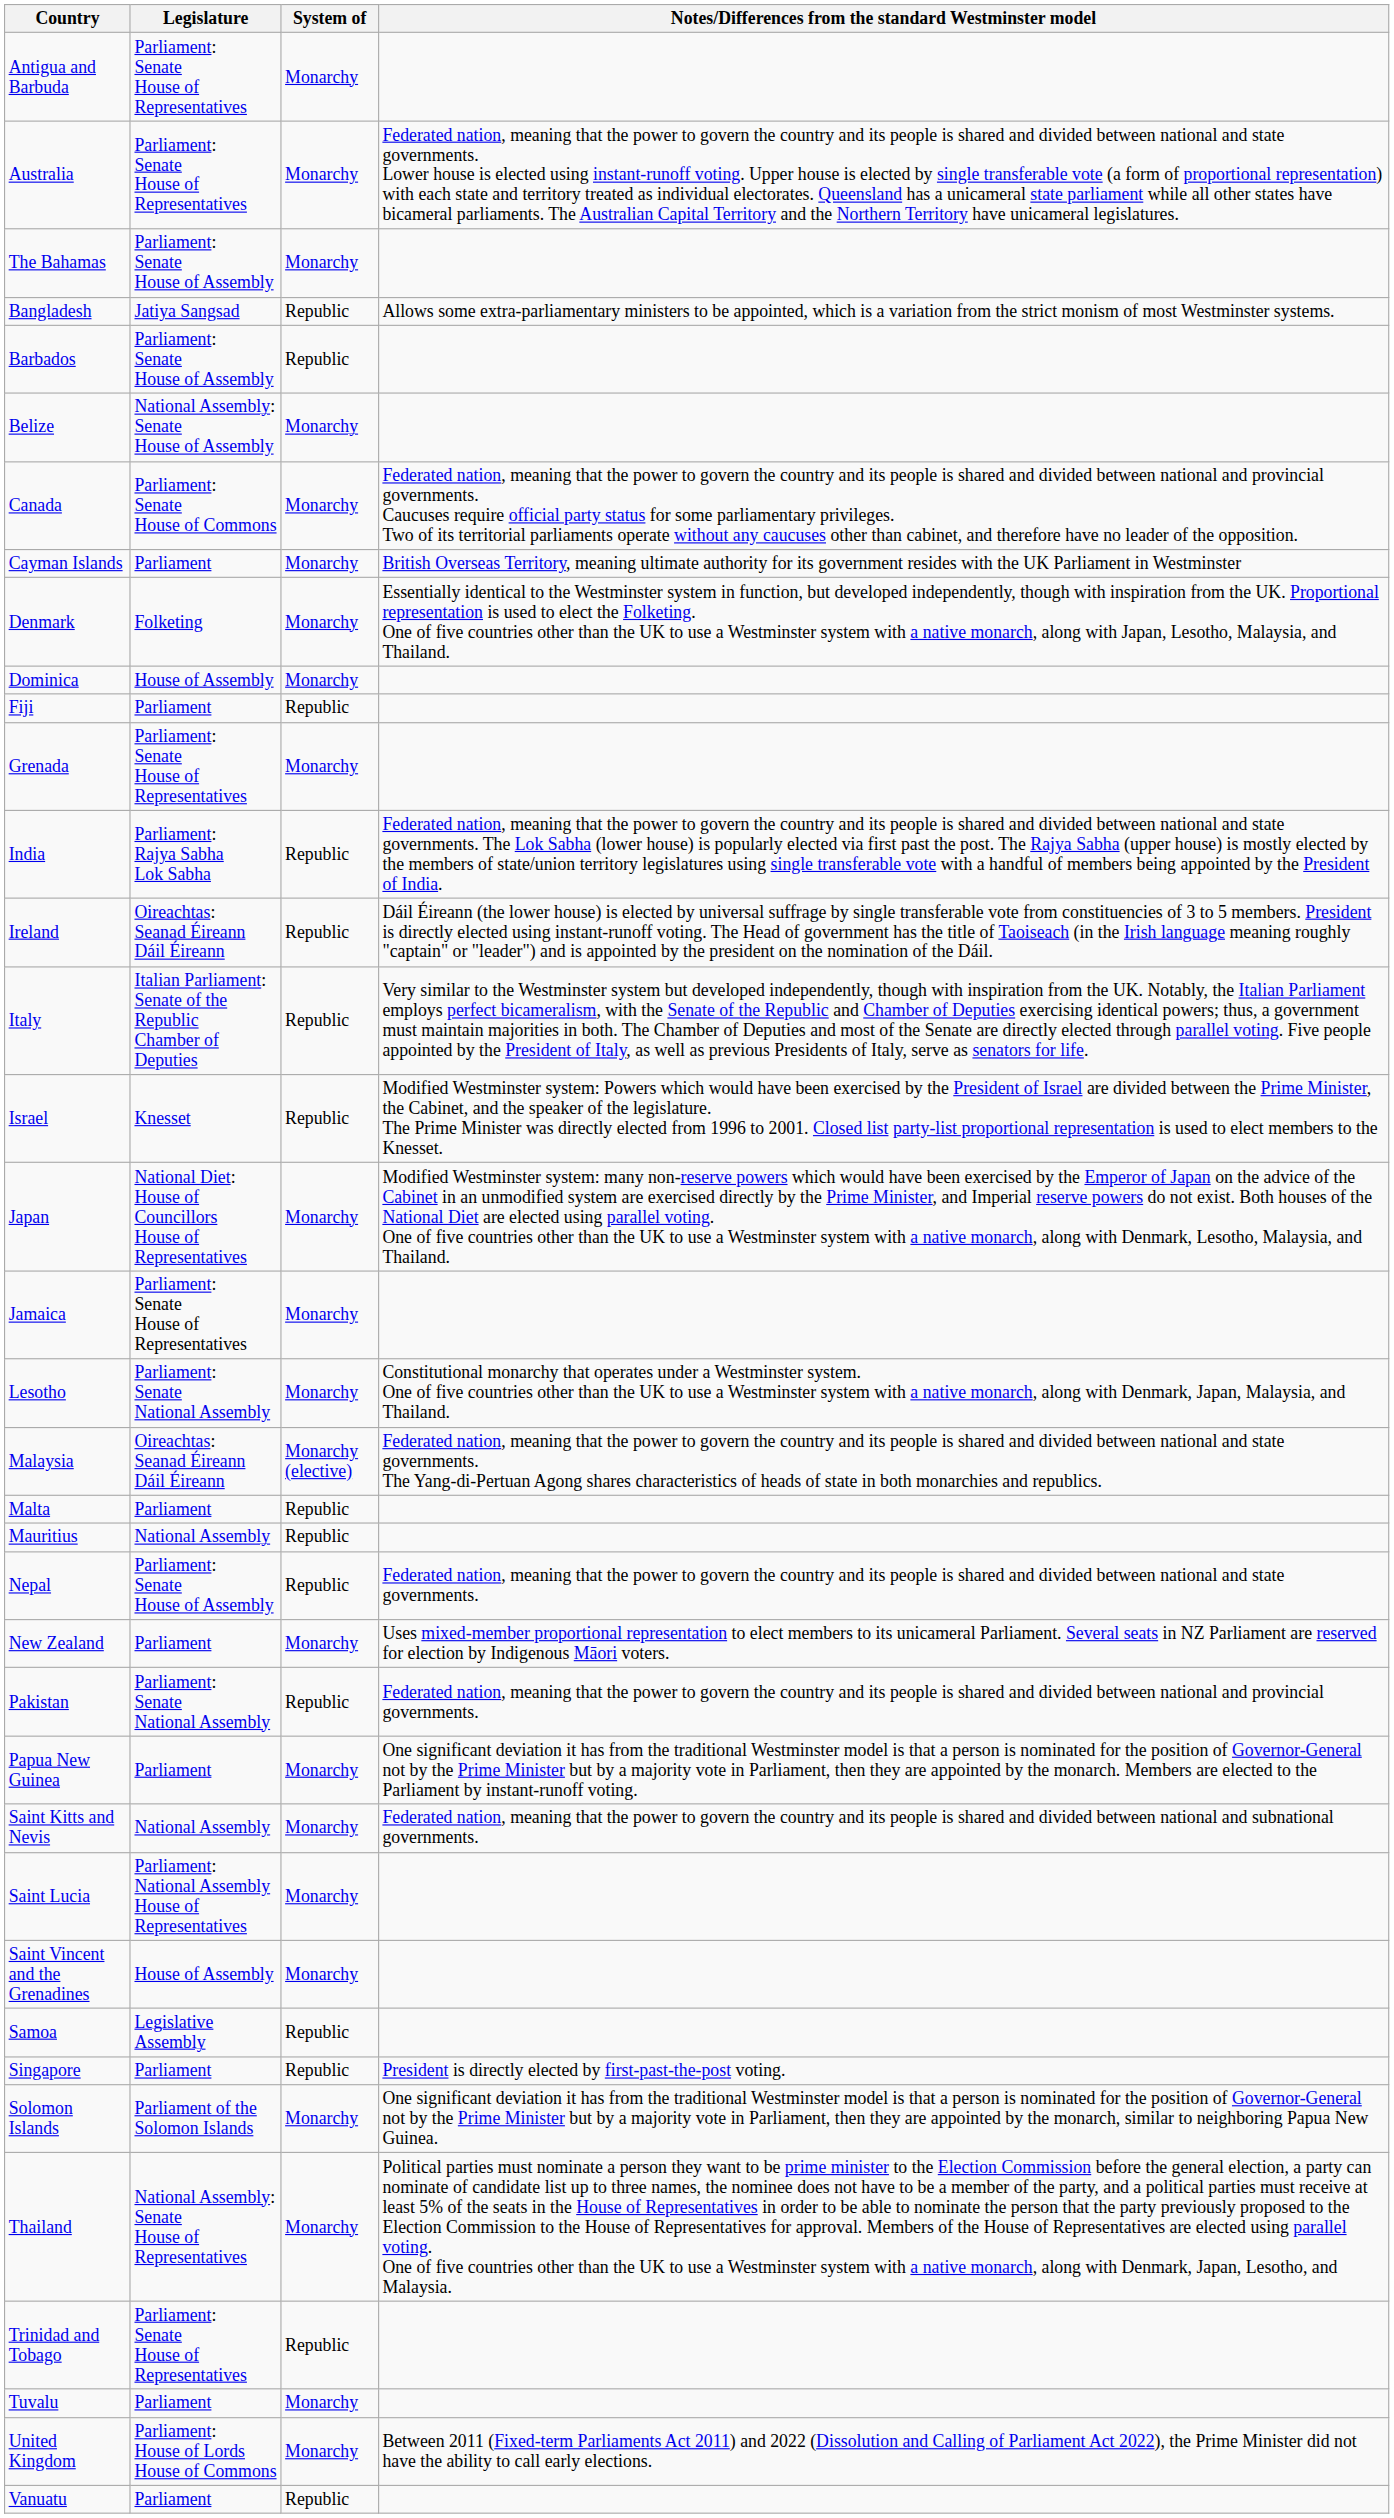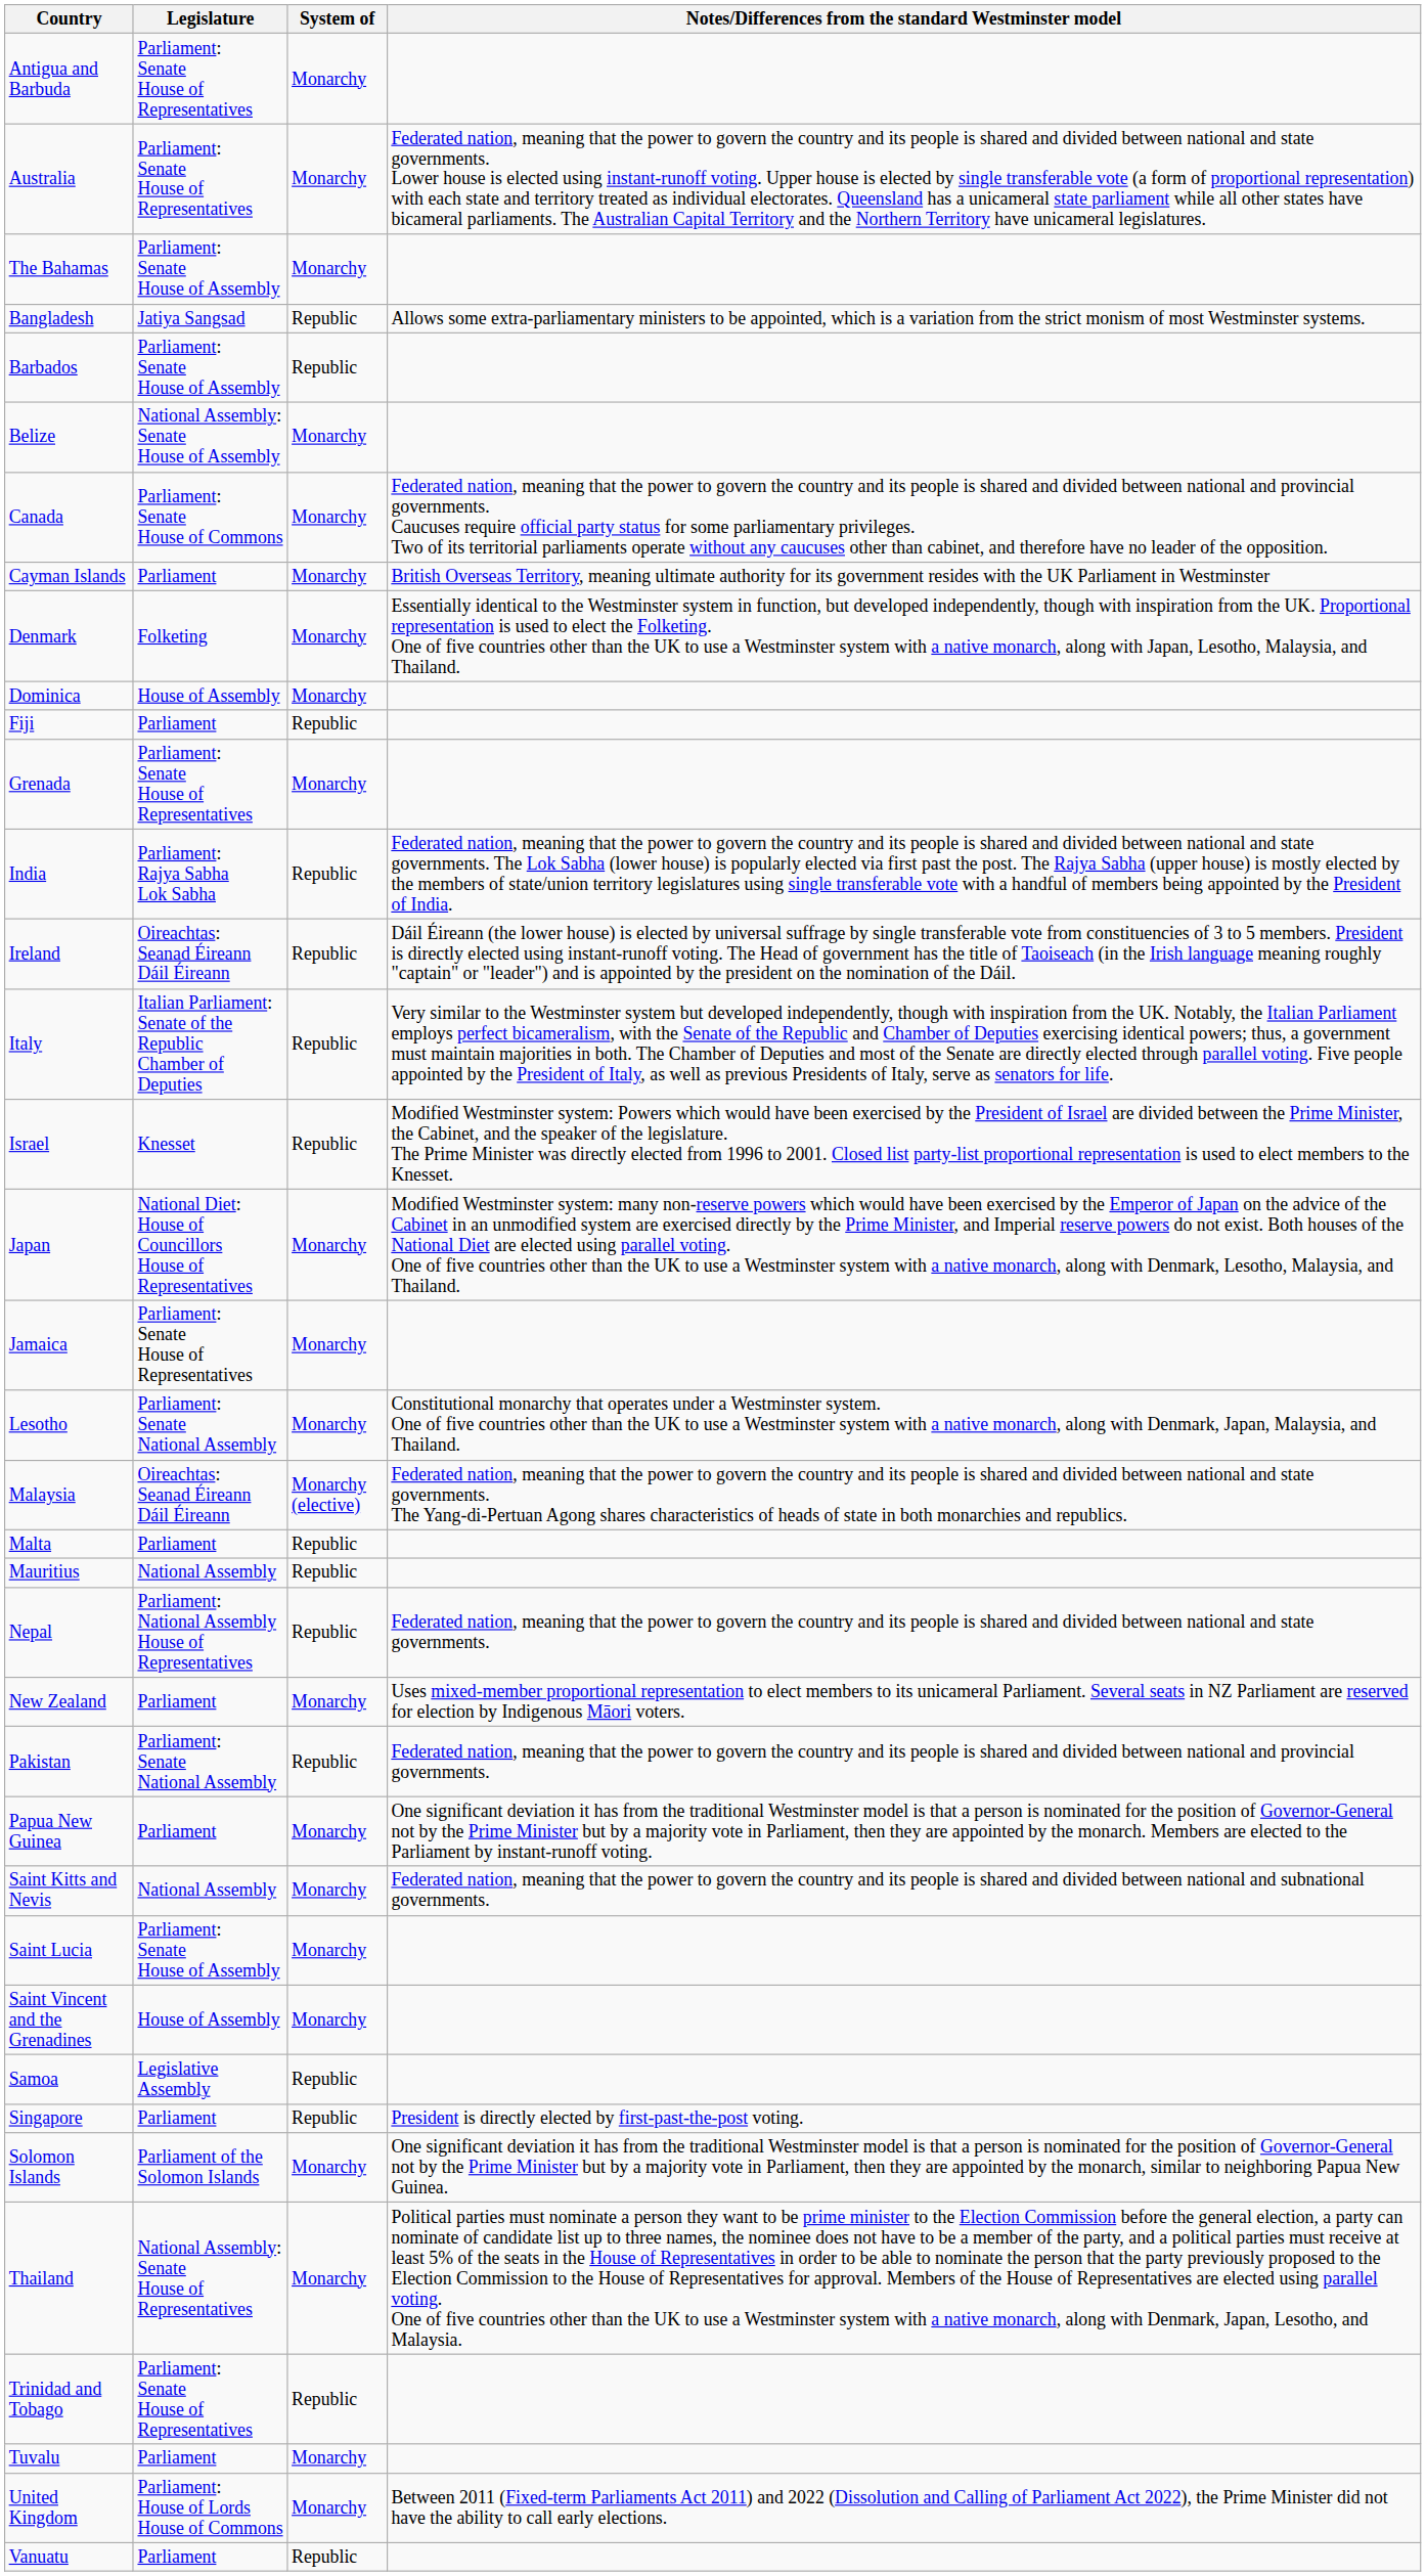Nepal | Legislature: Parliament: Senate House of Assembly -> Parliament: National Assembly House of Representatives
Saint Lucia | Legislature: Parliament: National Assembly House of Representatives -> Parliament: Senate House of Assembly
